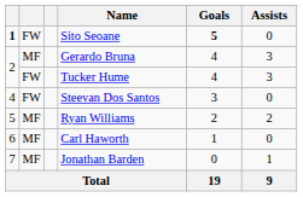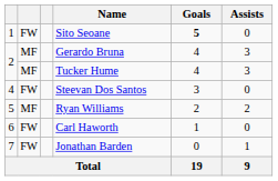Sito Seoane | column 1: bold -> normal
Tucker Hume | column 2: FW -> MF
Carl Haworth | column 2: MF -> FW
Jonathan Barden | column 2: MF -> FW
